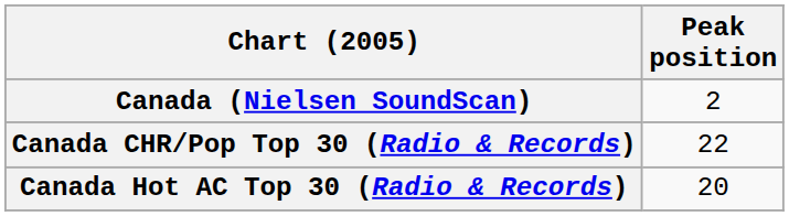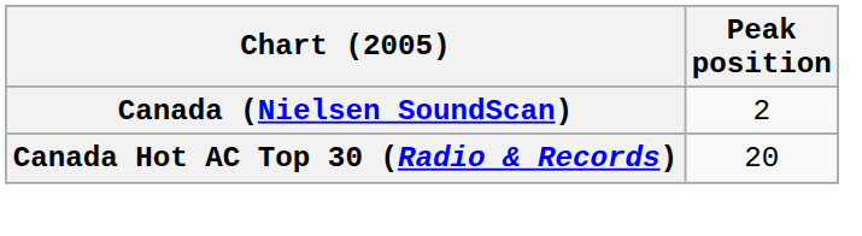- row: Canada CHR/Pop Top 30 (Radio & Records) | 22
